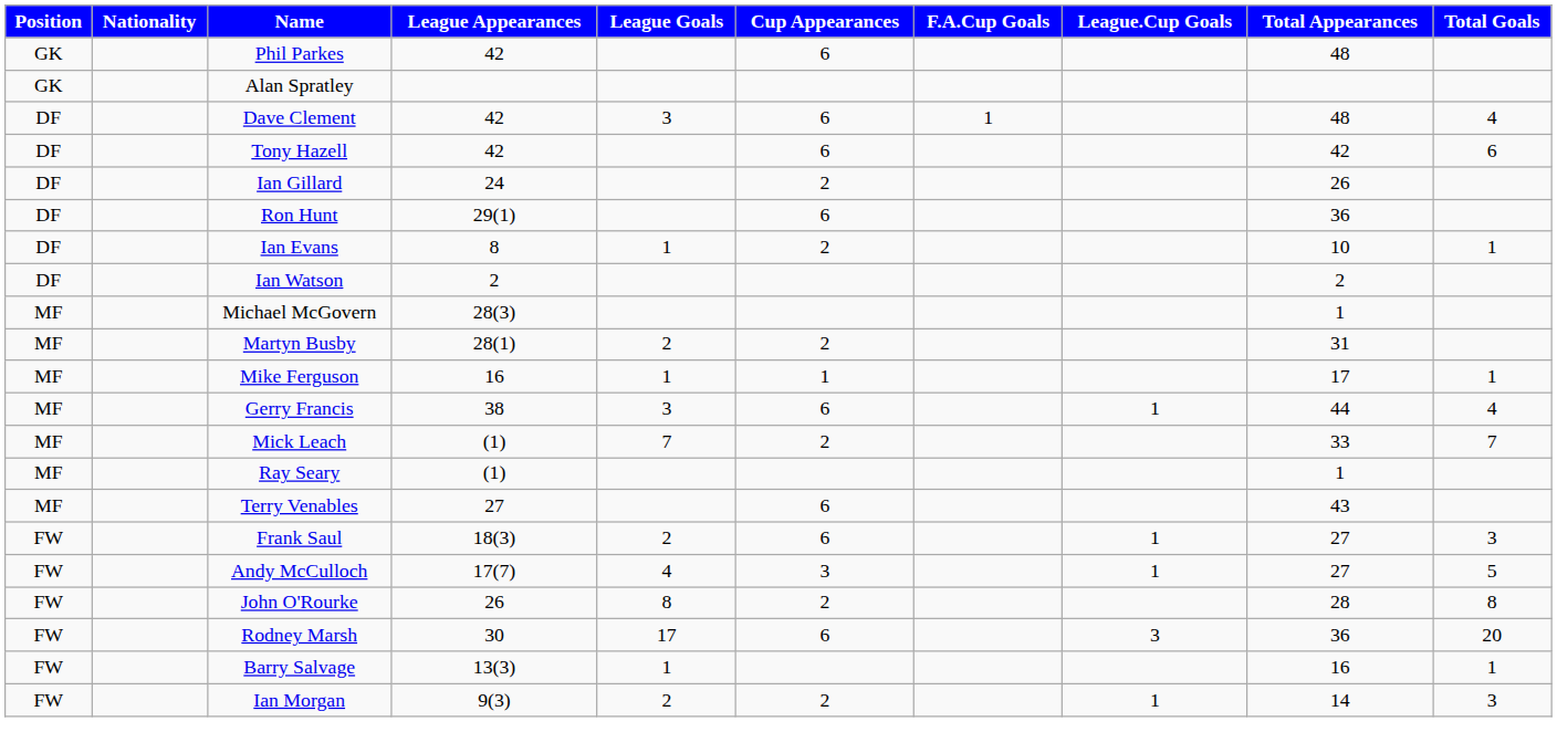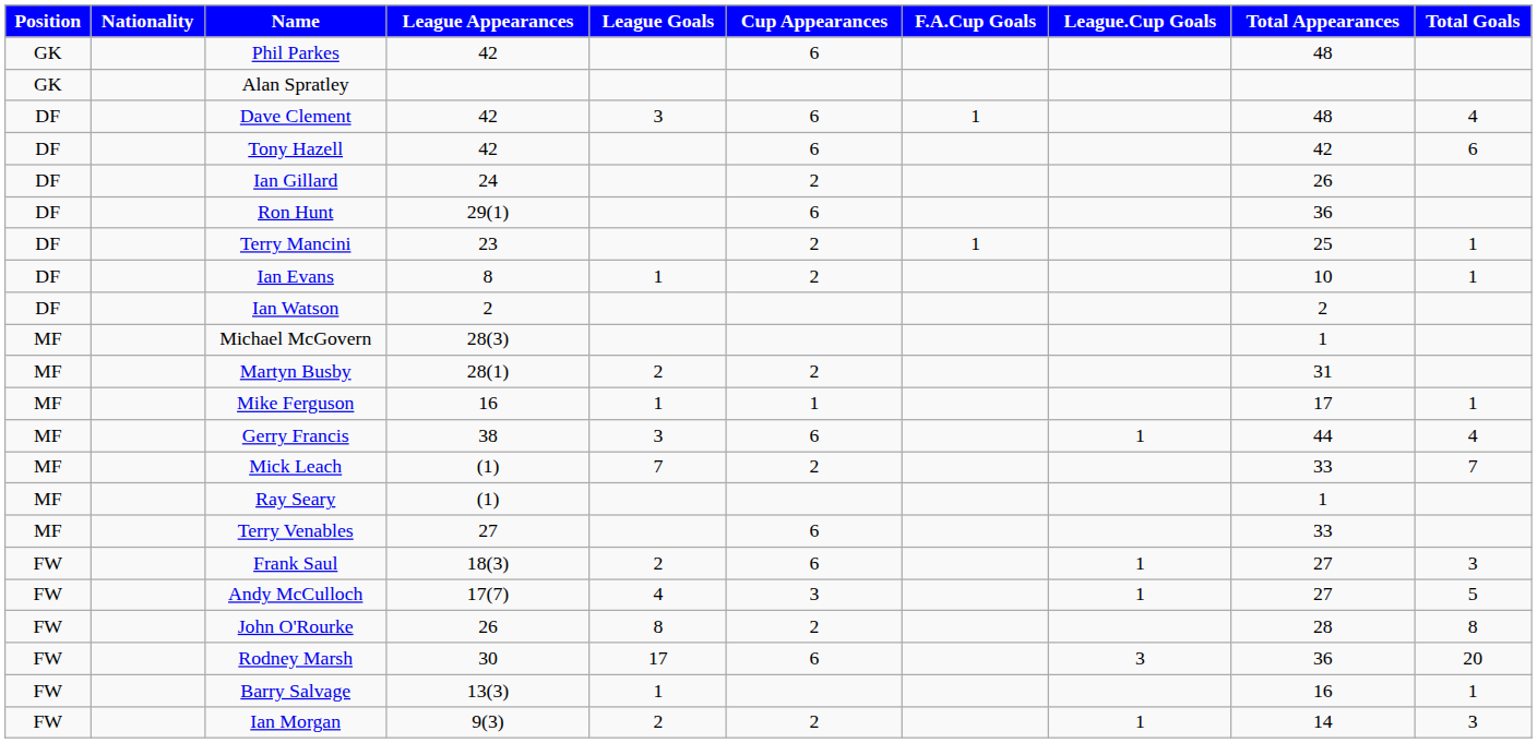+ row: DF | Terry Mancini | 23 | 2 | 1 | 25 | 1
Terry Venables | Total Appearances: 43 -> 33
